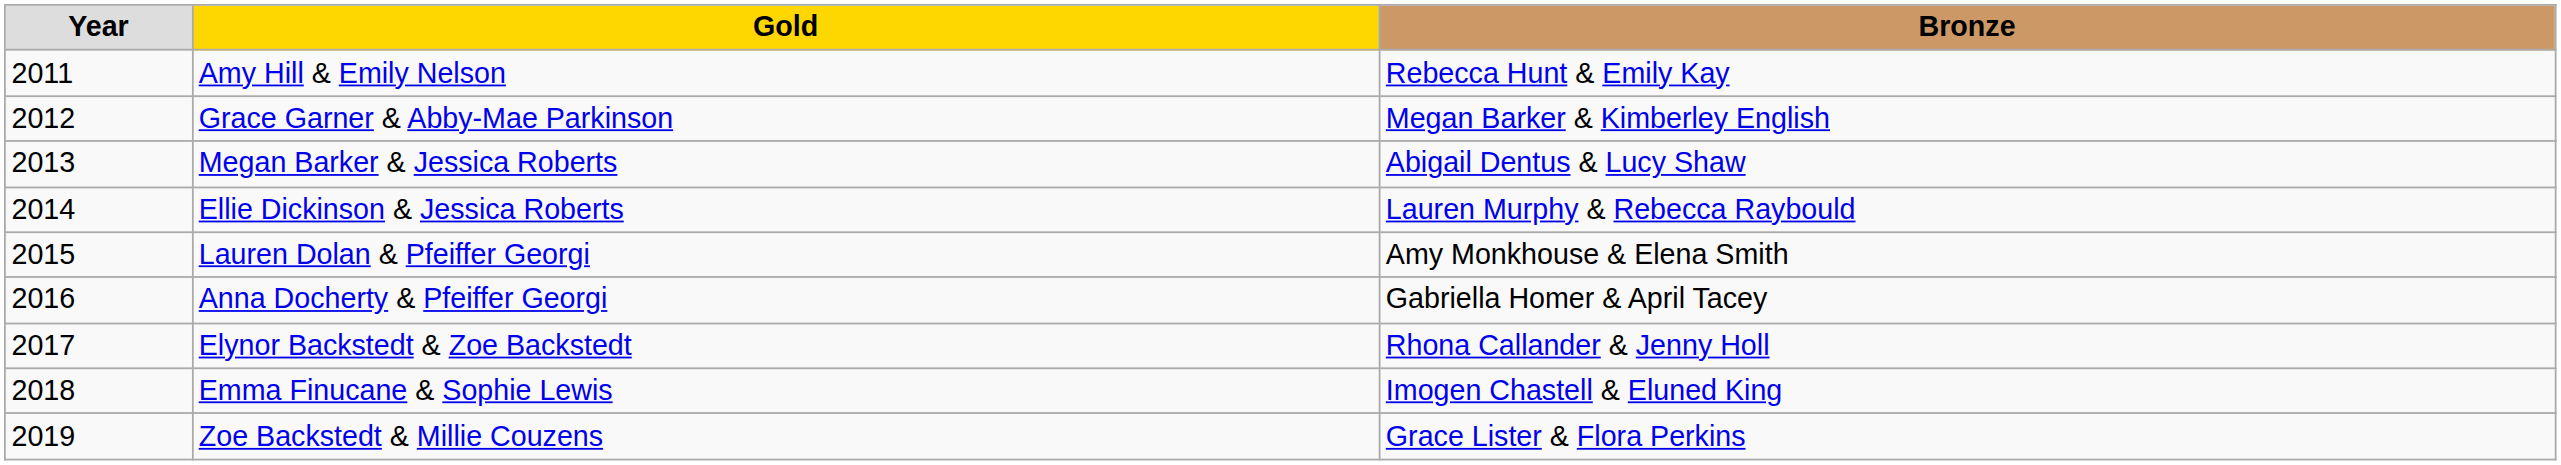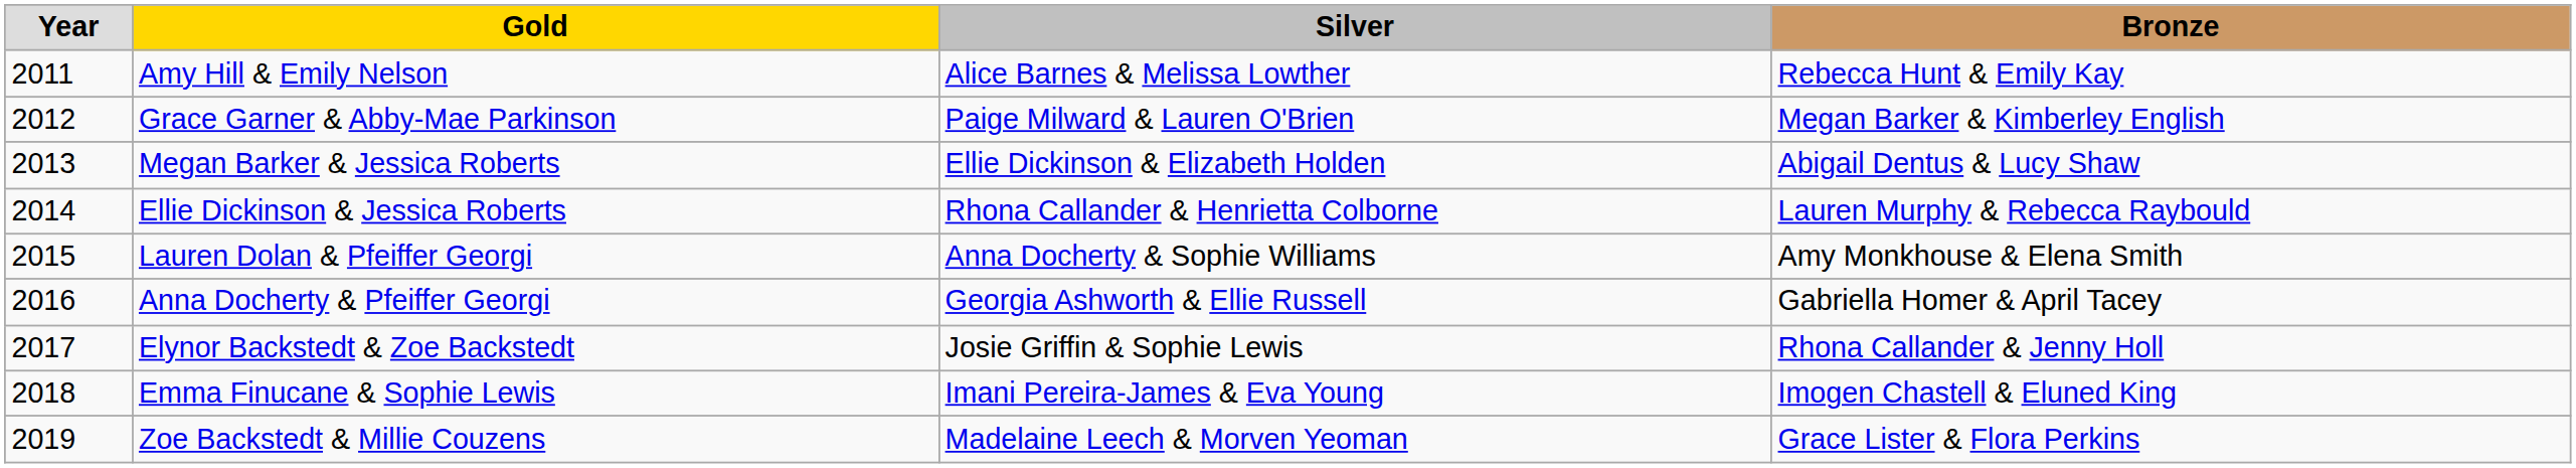+ column: Silver | Alice Barnes & Melissa Lowther | Paige Milward & Lauren O'Brien | Ellie Dickinson & Elizabeth Holden | Rhona Callander & Henrietta Colborne | Anna Docherty & Sophie Williams | Georgia Ashworth & Ellie Russell | Josie Griffin & Sophie Lewis | Imani Pereira-James & Eva Young | Madelaine Leech & Morven Yeoman
